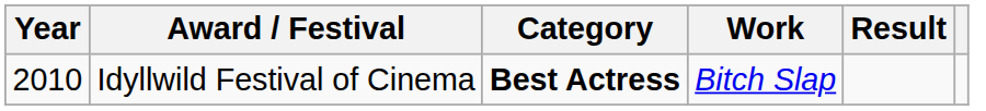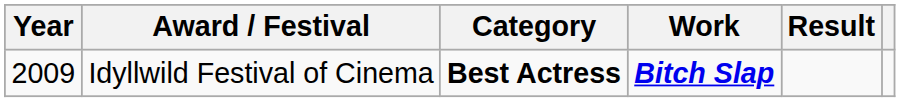Idyllwild Festival of Cinema | Year: 2010 -> 2009
Idyllwild Festival of Cinema | Work: normal -> bold
